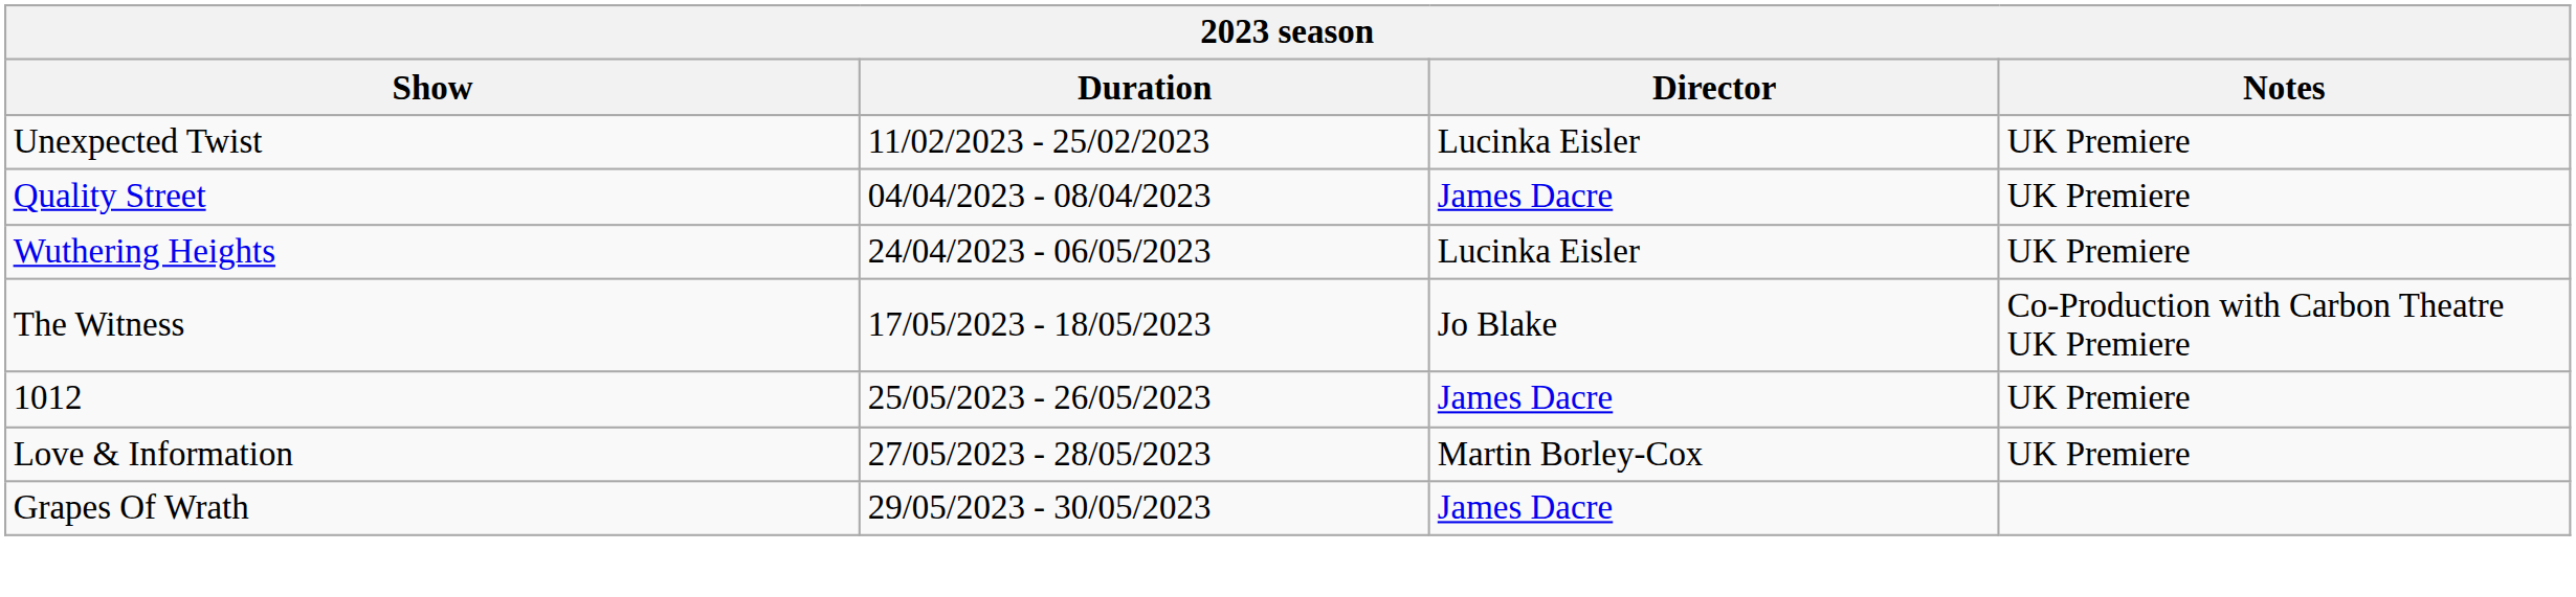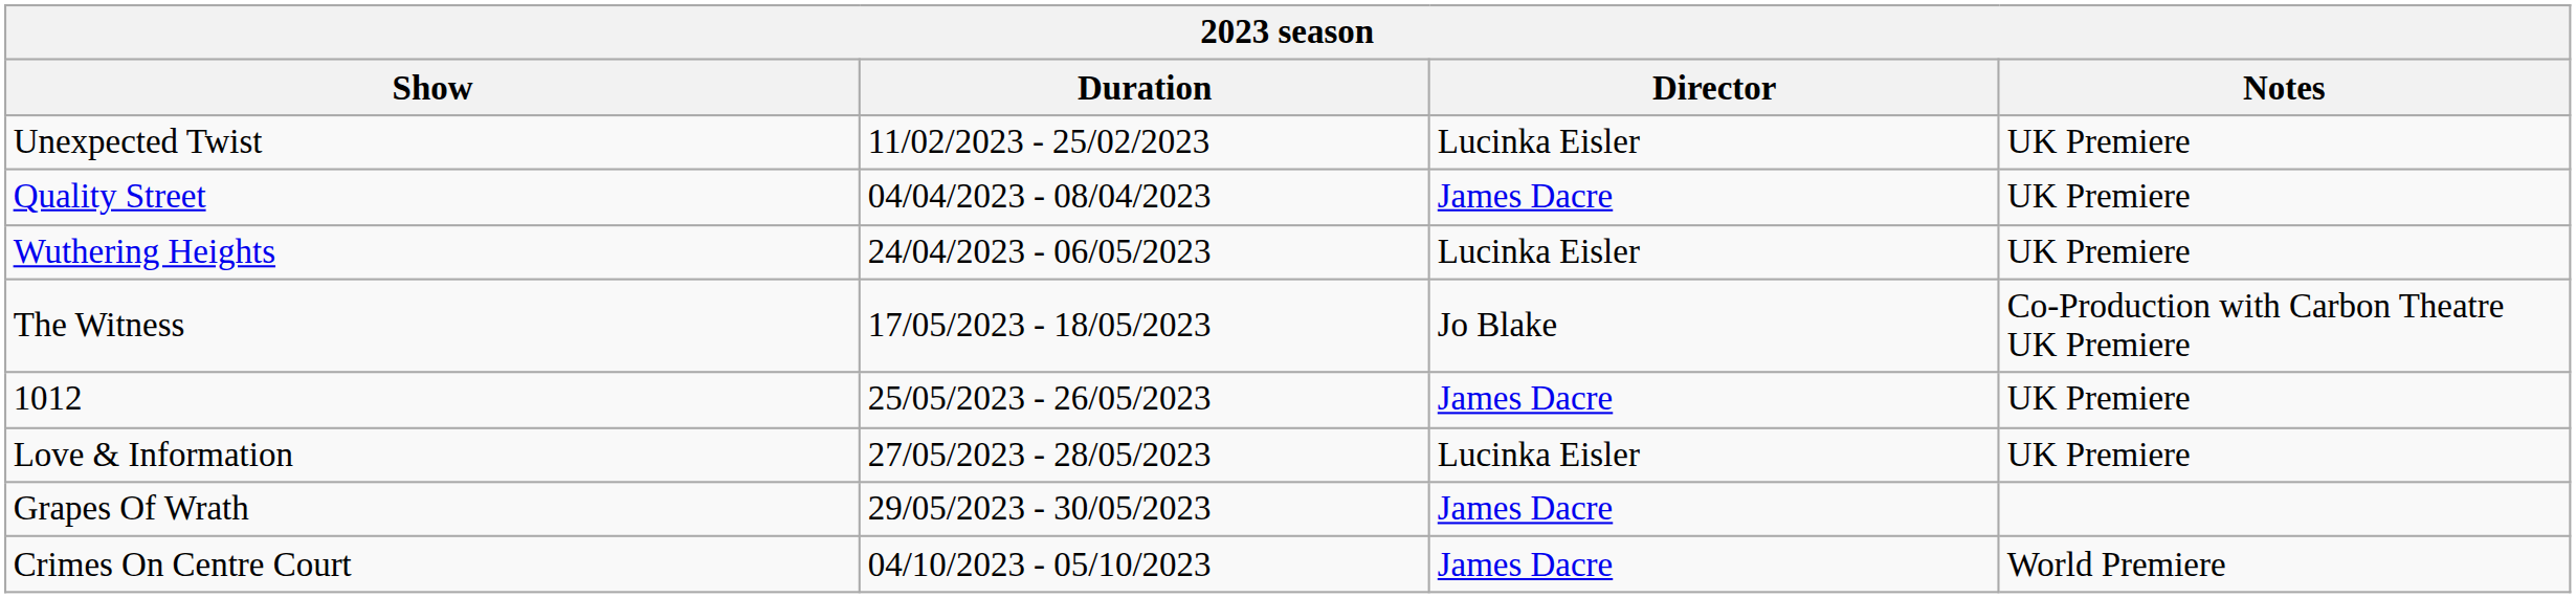Love & Information | Director: Martin Borley-Cox -> Lucinka Eisler
+ row: Crimes On Centre Court | 04/10/2023 - 05/10/2023 | James Dacre | World Premiere
